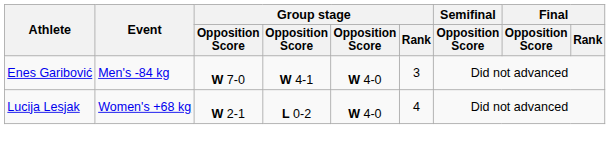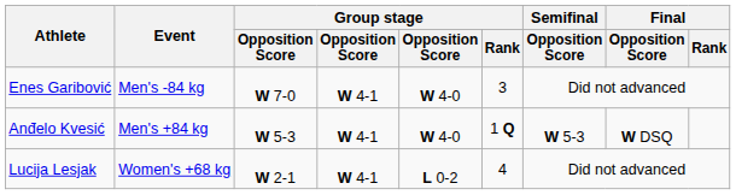+ row: Anđelo Kvesić | Men's +84 kg | W 5-3 | W 4-1 | W 4-0 | 1 Q | W 5-3 | W DSQ
Lucija Lesjak | column 4: L 0-2 -> W 4-1
Lucija Lesjak | column 5: W 4-0 -> L 0-2
